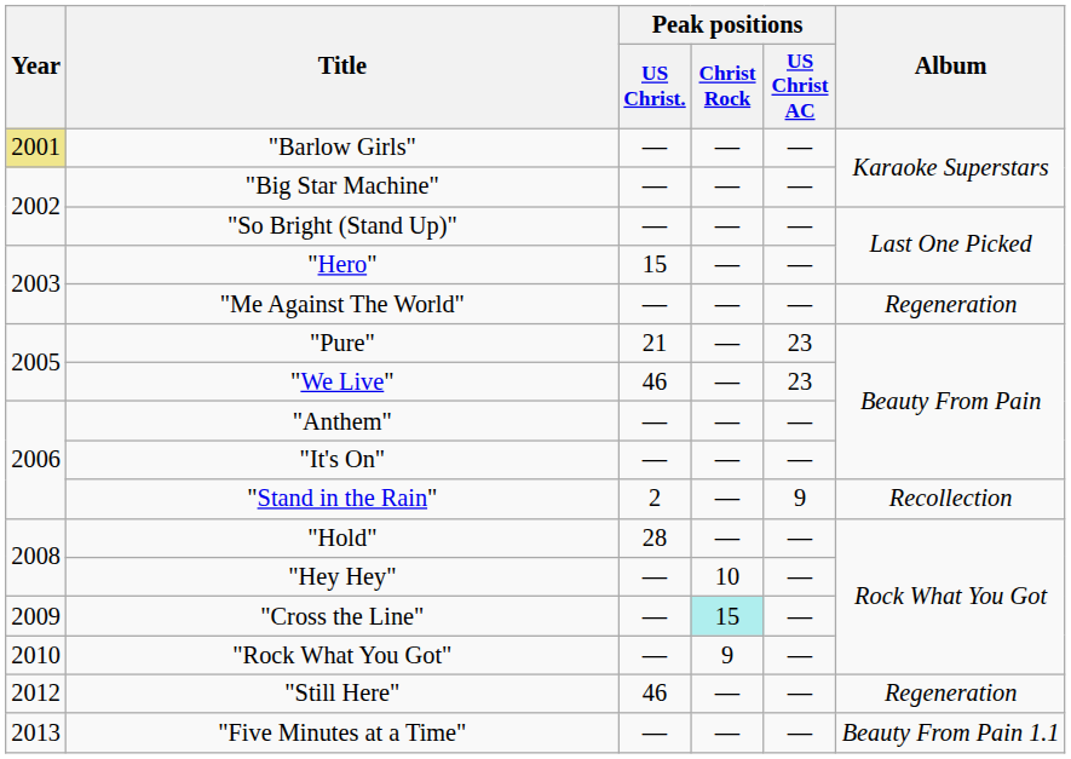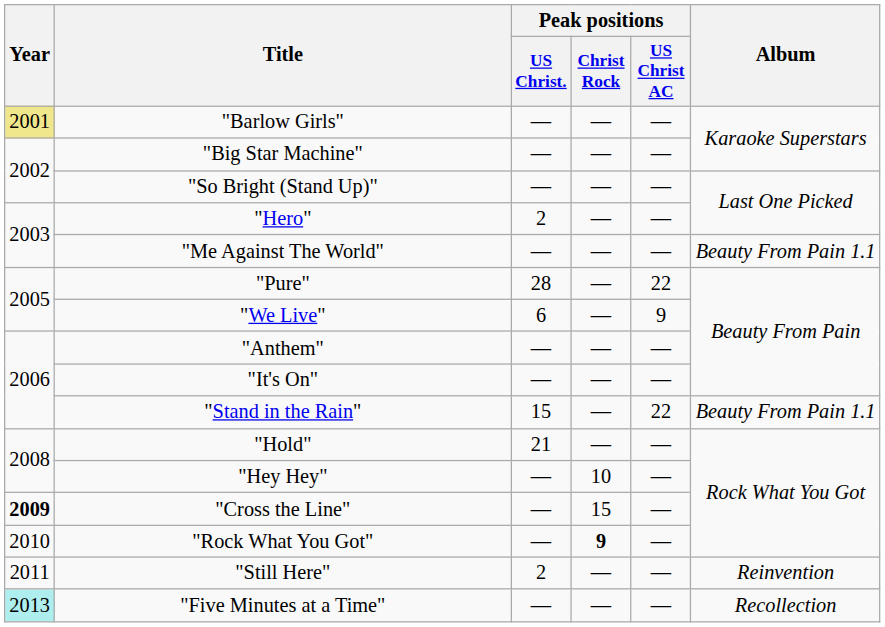"Hero" | Peak positions / US Christ.: 15 -> 2
"Me Against The World" | Album: Regeneration -> Beauty From Pain 1.1
"Pure" | Peak positions / US Christ.: 21 -> 28
"Pure" | Peak positions / US Christ AC: 23 -> 22
"We Live" | Peak positions / US Christ.: 46 -> 6
"We Live" | Peak positions / US Christ AC: 23 -> 9
"Stand in the Rain" | Peak positions / US Christ.: 2 -> 15
"Stand in the Rain" | Peak positions / US Christ AC: 9 -> 22
"Stand in the Rain" | Album: Recollection -> Beauty From Pain 1.1
"Hold" | Peak positions / US Christ.: 28 -> 21
"Cross the Line" | Year: normal -> bold
"Cross the Line" | Peak positions / Christ Rock: paleturquoise background -> no background
"Rock What You Got" | Peak positions / Christ Rock: normal -> bold
"Still Here" | Year: 2012 -> 2011
"Still Here" | Peak positions / US Christ.: 46 -> 2
"Still Here" | Album: Regeneration -> Reinvention
"Five Minutes at a Time" | Year: no background -> paleturquoise background
"Five Minutes at a Time" | Album: Beauty From Pain 1.1 -> Recollection
